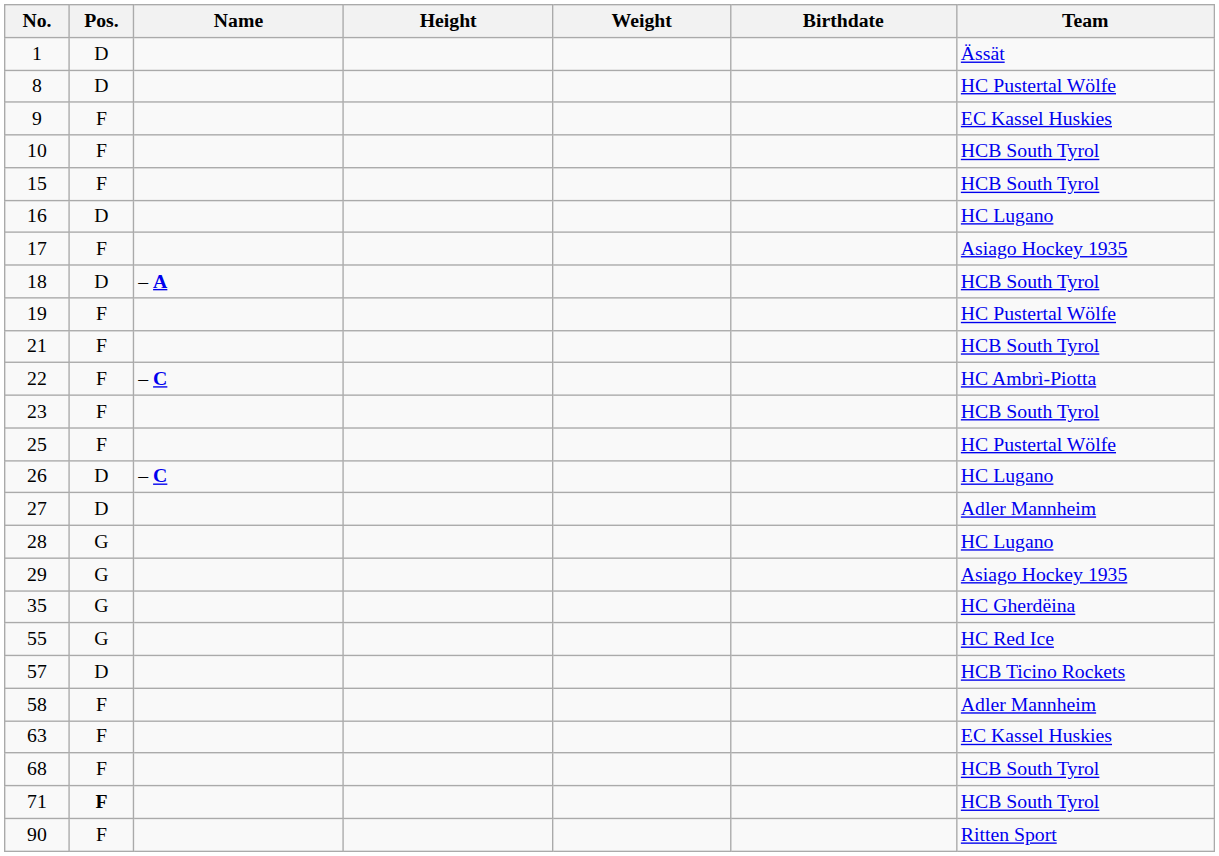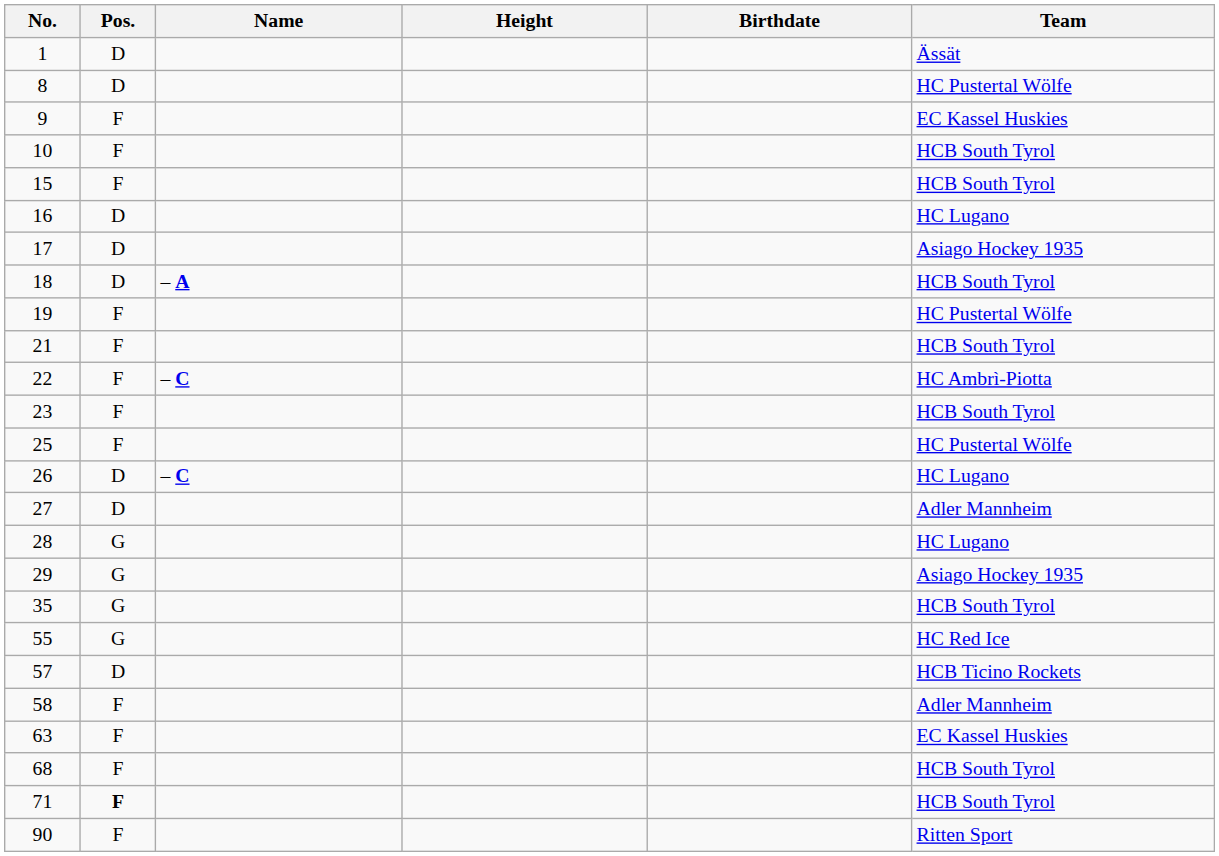- column: Weight
17 | Pos.: F -> D
35 | Team: HC Gherdëina -> HCB South Tyrol
